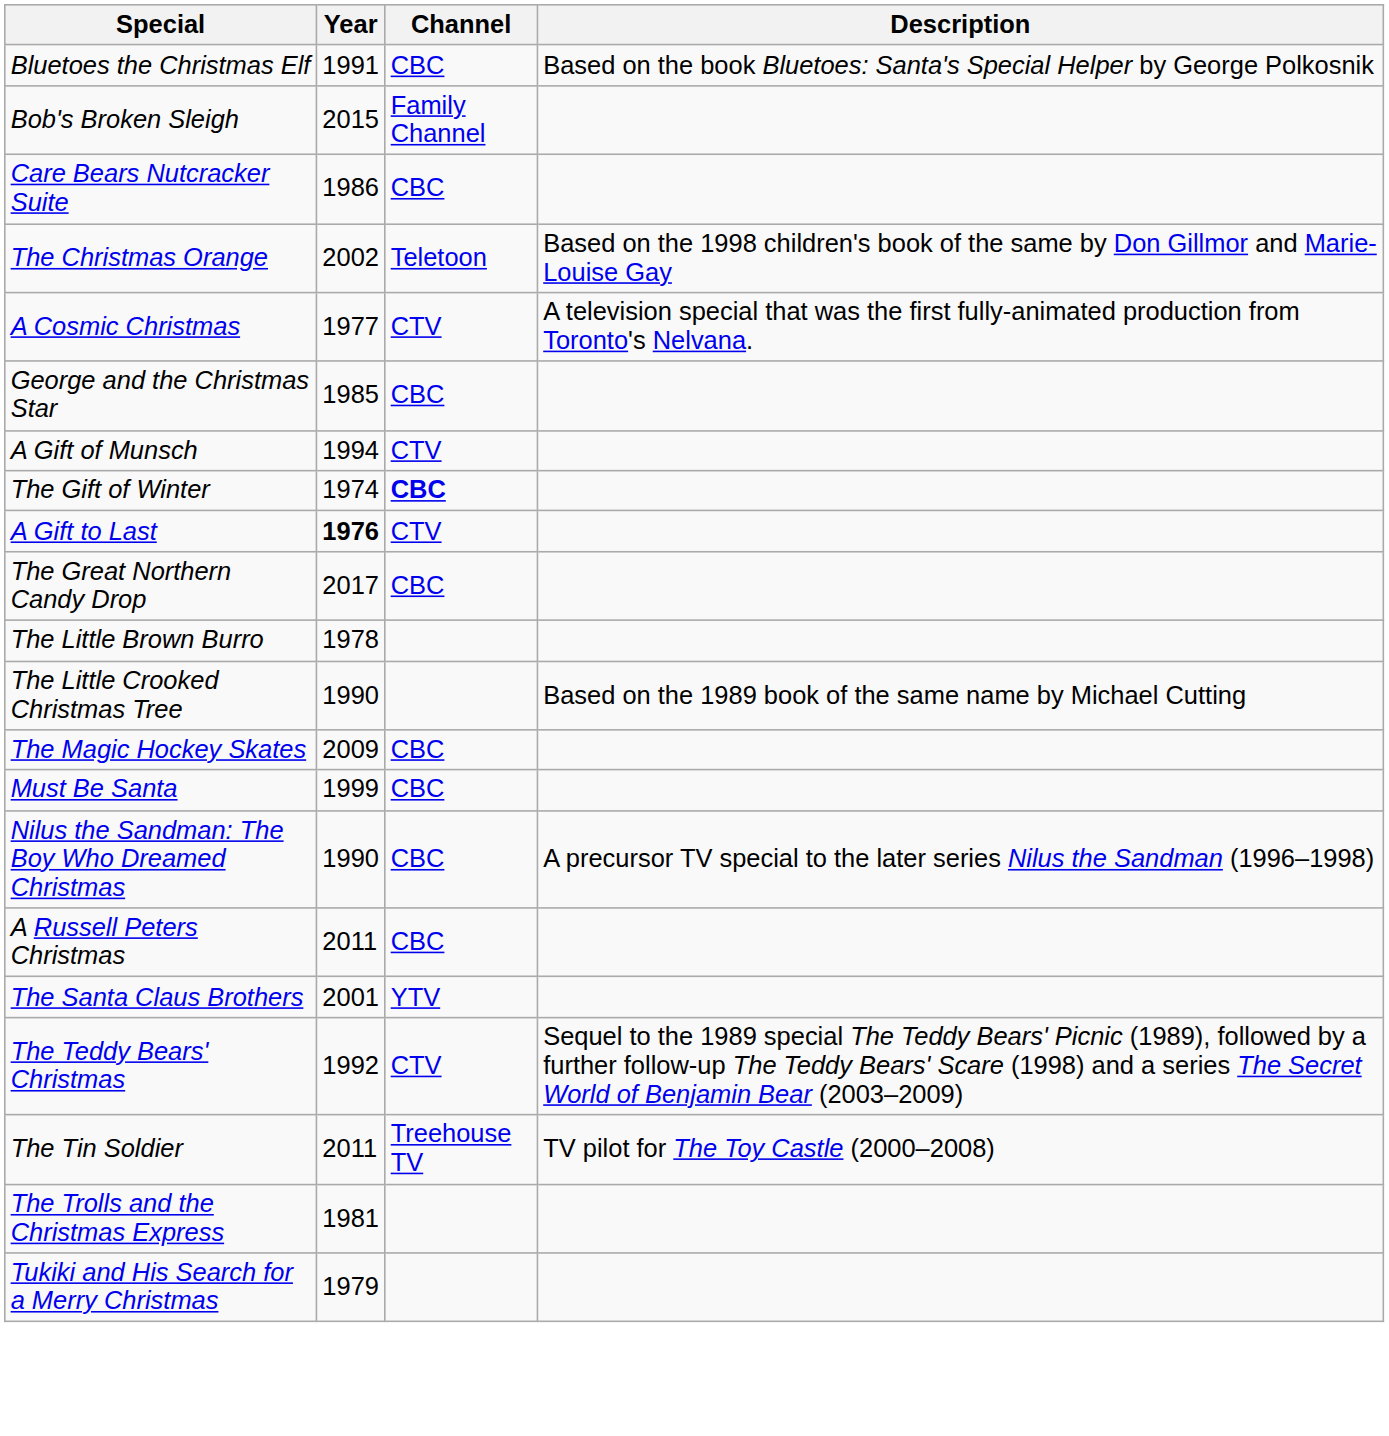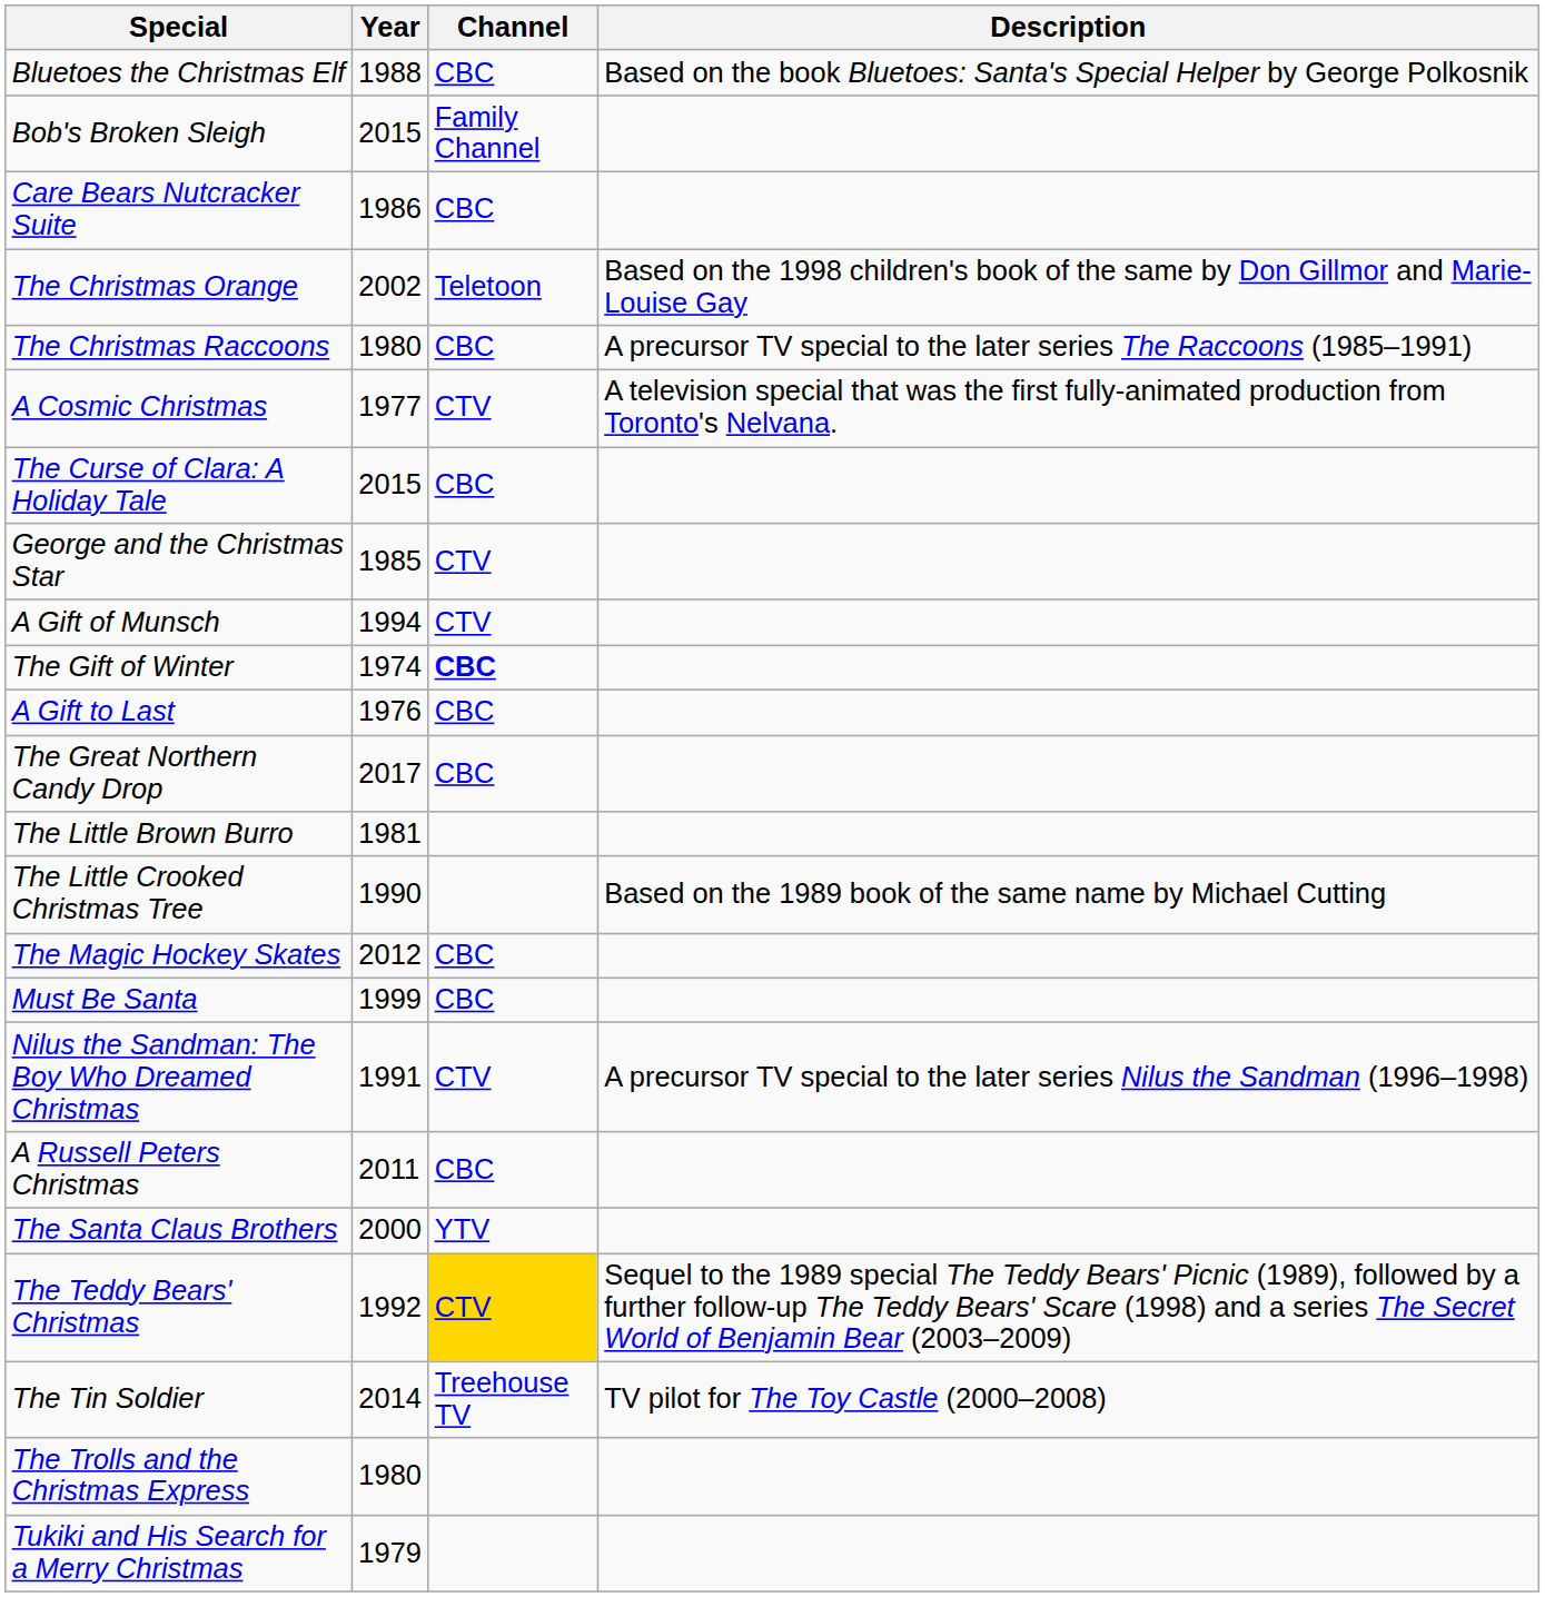Bluetoes the Christmas Elf | Year: 1991 -> 1988
+ row: The Christmas Raccoons | 1980 | CBC | A precursor TV special to the later series The Raccoons (1985–1991)
+ row: The Curse of Clara: A Holiday Tale | 2015 | CBC
George and the Christmas Star | Channel: CBC -> CTV
A Gift to Last | Year: bold -> normal
A Gift to Last | Channel: CTV -> CBC
The Little Brown Burro | Year: 1978 -> 1981
The Magic Hockey Skates | Year: 2009 -> 2012
Nilus the Sandman: The Boy Who Dreamed Christmas | Year: 1990 -> 1991
Nilus the Sandman: The Boy Who Dreamed Christmas | Channel: CBC -> CTV
The Santa Claus Brothers | Year: 2001 -> 2000
The Teddy Bears' Christmas | Channel: no background -> gold background
The Tin Soldier | Year: 2011 -> 2014
The Trolls and the Christmas Express | Year: 1981 -> 1980
